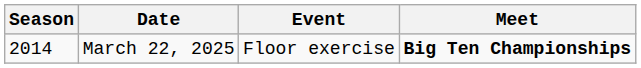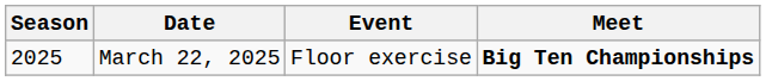March 22, 2025 | Season: 2014 -> 2025
